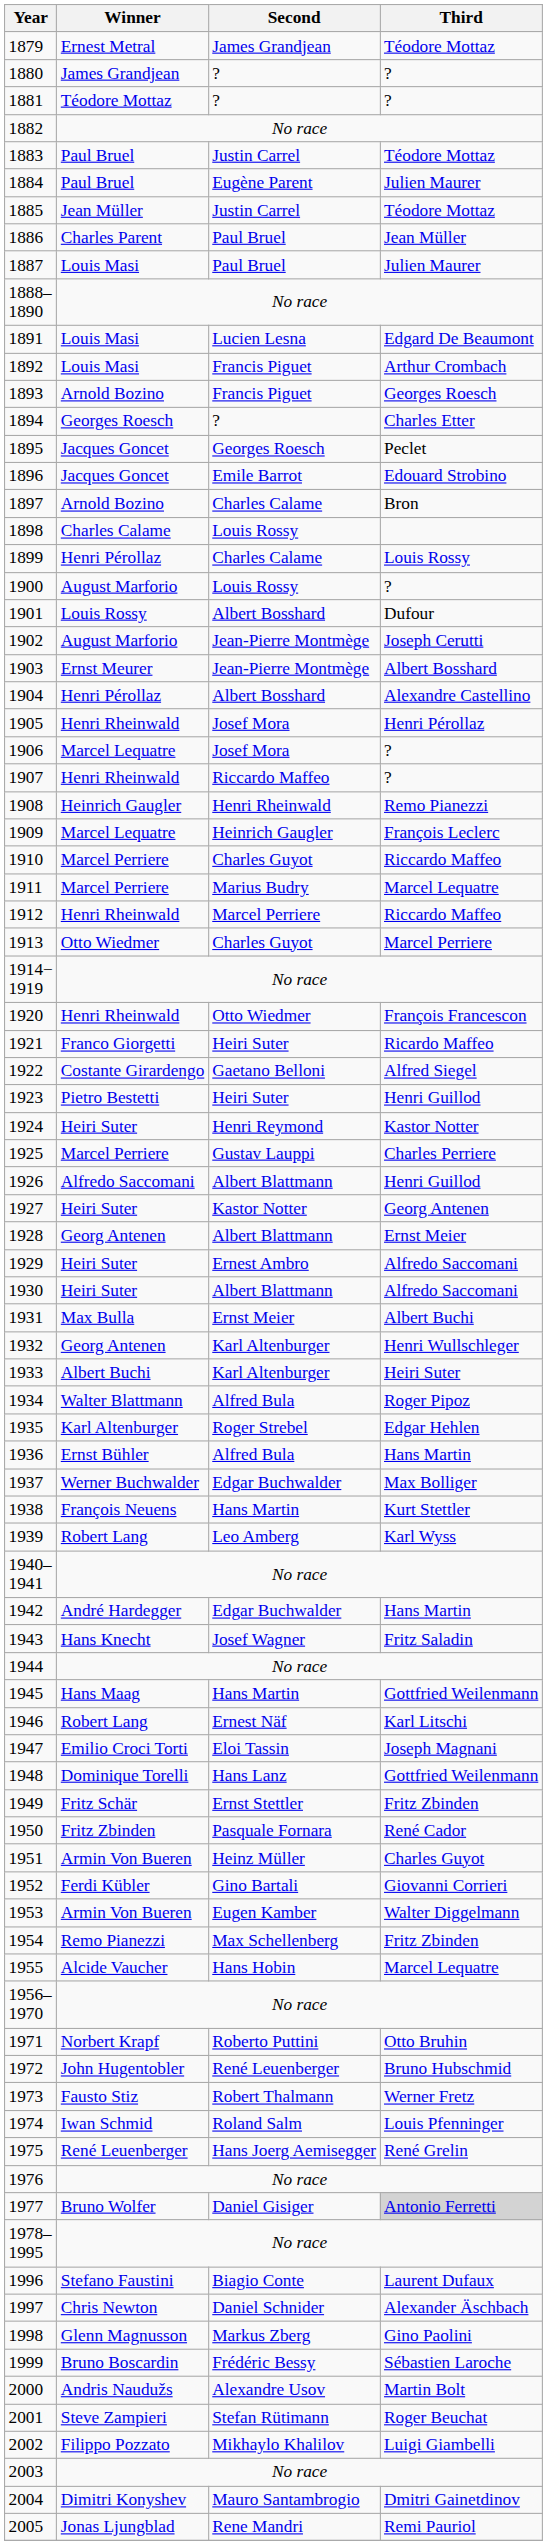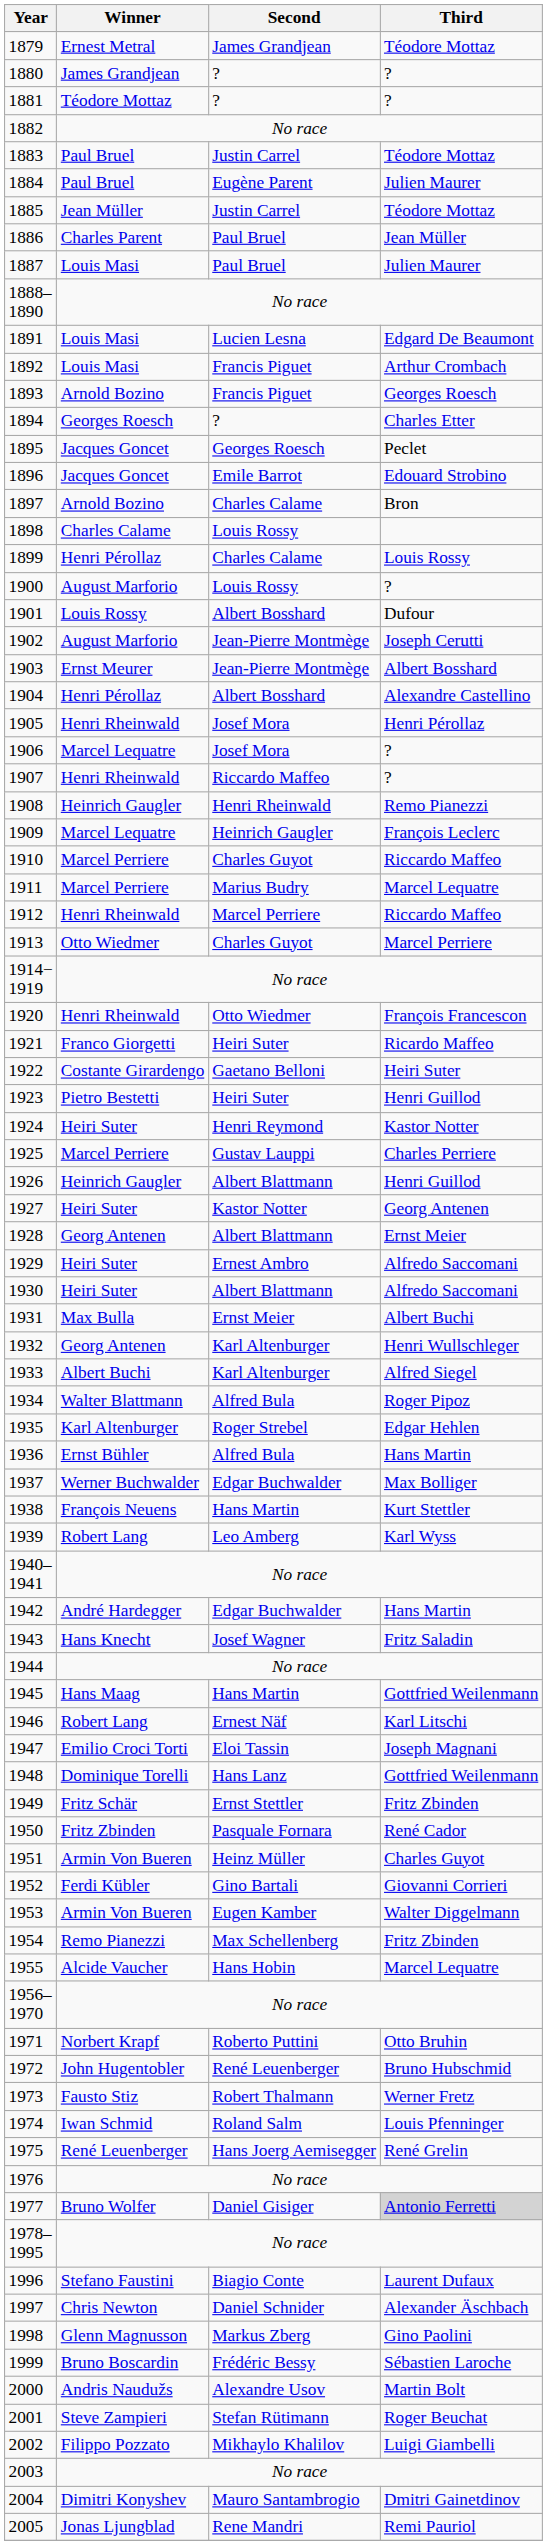1922 | Third: Alfred Siegel -> Heiri Suter
1926 | Winner: Alfredo Saccomani -> Heinrich Gaugler
1933 | Third: Heiri Suter -> Alfred Siegel
